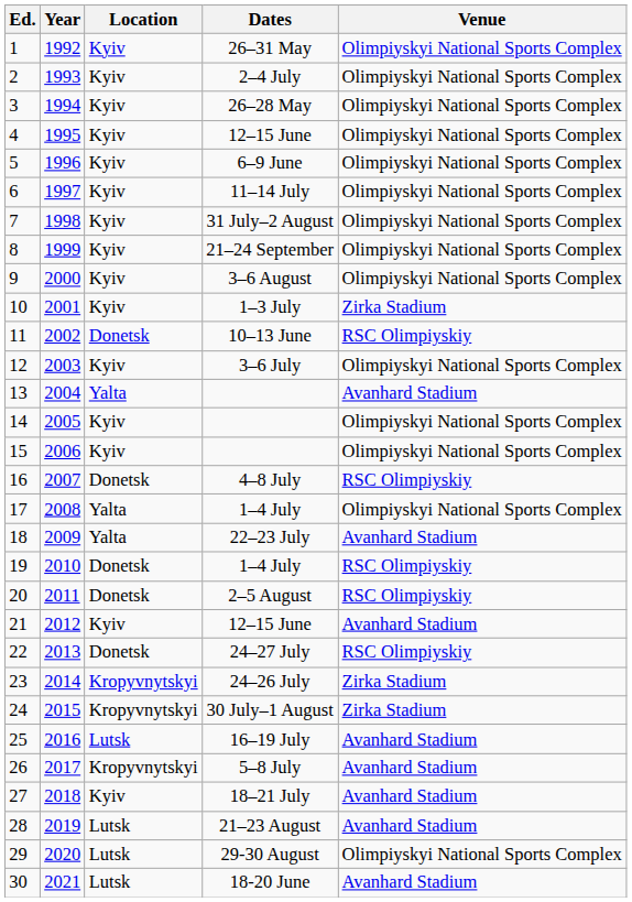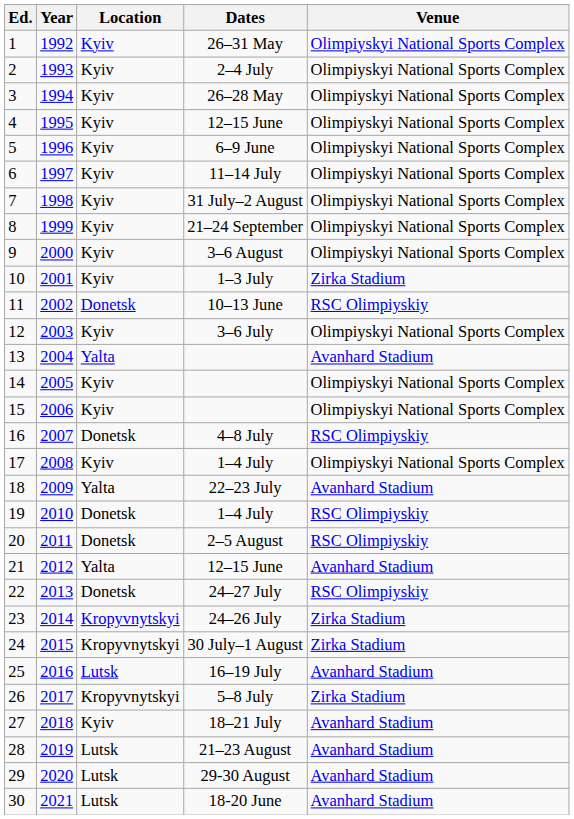17 | Location: Yalta -> Kyiv
21 | Location: Kyiv -> Yalta
26 | Venue: Avanhard Stadium -> Zirka Stadium
29 | Venue: Olimpiyskyi National Sports Complex -> Avanhard Stadium
